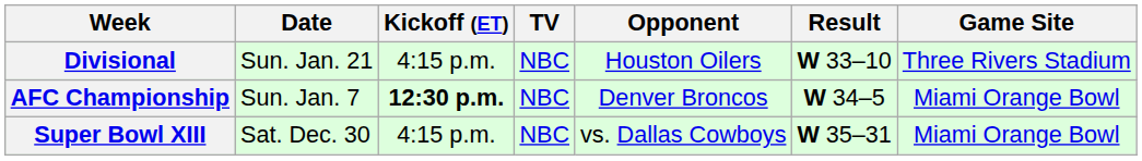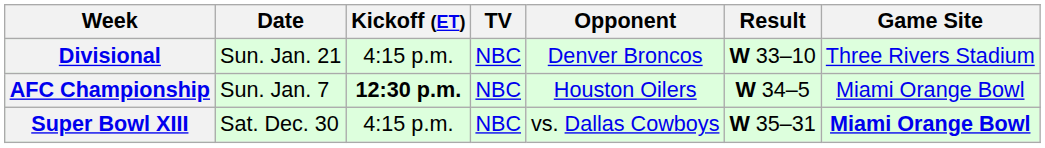Divisional | Opponent: Houston Oilers -> Denver Broncos
AFC Championship | Opponent: Denver Broncos -> Houston Oilers
Super Bowl XIII | Game Site: normal -> bold
